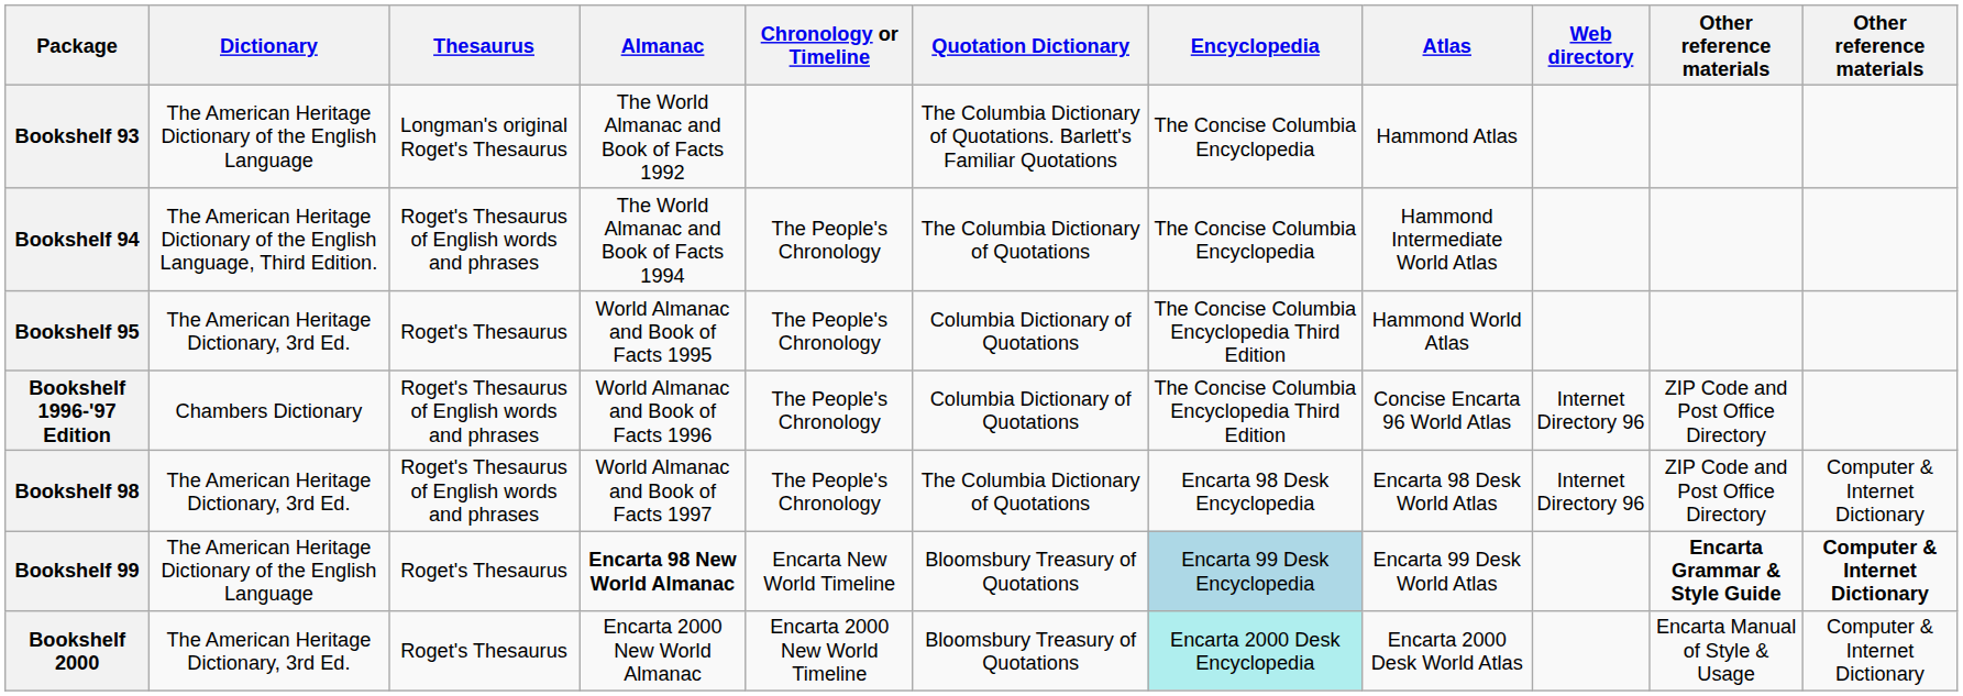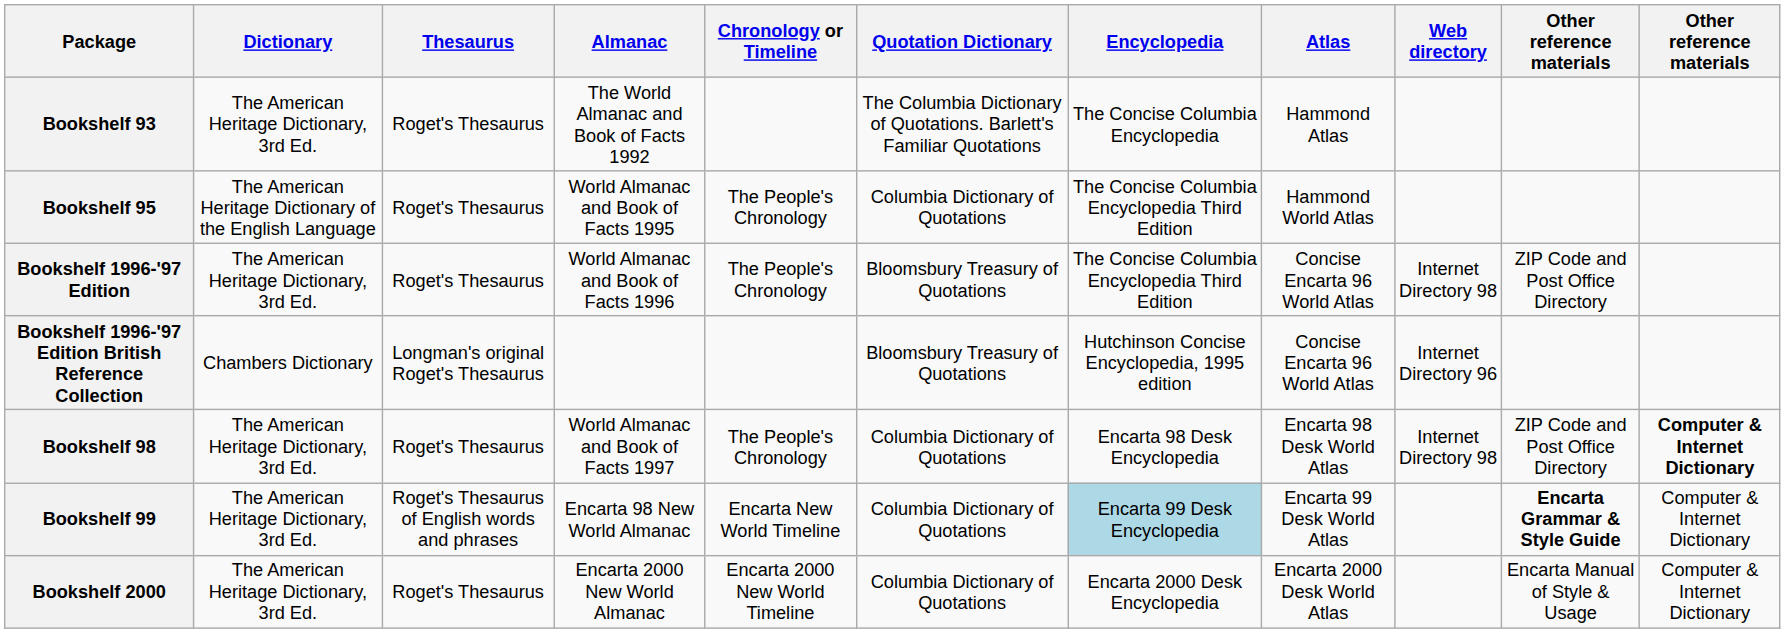Bookshelf 93 | Dictionary: The American Heritage Dictionary of the English Language -> The American Heritage Dictionary, 3rd Ed.
Bookshelf 93 | Thesaurus: Longman's original Roget's Thesaurus -> Roget's Thesaurus
- row: Bookshelf 94 | The American Heritage Dictionary of the English Language, Third Edition. | Roget's Thesaurus of English words and phrases | The World Almanac and Book of Facts 1994 | The People's Chronology | The Columbia Dictionary of Quotations | The Concise Columbia Encyclopedia | Hammond Intermediate World Atlas
Bookshelf 95 | Dictionary: The American Heritage Dictionary, 3rd Ed. -> The American Heritage Dictionary of the English Language
Bookshelf 1996-'97 Edition | Dictionary: Chambers Dictionary -> The American Heritage Dictionary, 3rd Ed.
Bookshelf 1996-'97 Edition | Thesaurus: Roget's Thesaurus of English words and phrases -> Roget's Thesaurus
Bookshelf 1996-'97 Edition | Quotation Dictionary: Columbia Dictionary of Quotations -> Bloomsbury Treasury of Quotations
Bookshelf 1996-'97 Edition | Web directory: Internet Directory 96 -> Internet Directory 98
+ row: Bookshelf 1996-'97 Edition British Reference Collection | Chambers Dictionary | Longman's original Roget's Thesaurus | Bloomsbury Treasury of Quotations | Hutchinson Concise Encyclopedia, 1995 edition | Concise Encarta 96 World Atlas | Internet Directory 96
Bookshelf 98 | Thesaurus: Roget's Thesaurus of English words and phrases -> Roget's Thesaurus
Bookshelf 98 | Quotation Dictionary: The Columbia Dictionary of Quotations -> Columbia Dictionary of Quotations
Bookshelf 98 | Web directory: Internet Directory 96 -> Internet Directory 98
Bookshelf 98 | column 11: normal -> bold
Bookshelf 99 | Dictionary: The American Heritage Dictionary of the English Language -> The American Heritage Dictionary, 3rd Ed.
Bookshelf 99 | Thesaurus: Roget's Thesaurus -> Roget's Thesaurus of English words and phrases
Bookshelf 99 | Almanac: bold -> normal
Bookshelf 99 | Quotation Dictionary: Bloomsbury Treasury of Quotations -> Columbia Dictionary of Quotations
Bookshelf 99 | column 11: bold -> normal
Bookshelf 2000 | Quotation Dictionary: Bloomsbury Treasury of Quotations -> Columbia Dictionary of Quotations
Bookshelf 2000 | Encyclopedia: paleturquoise background -> no background
